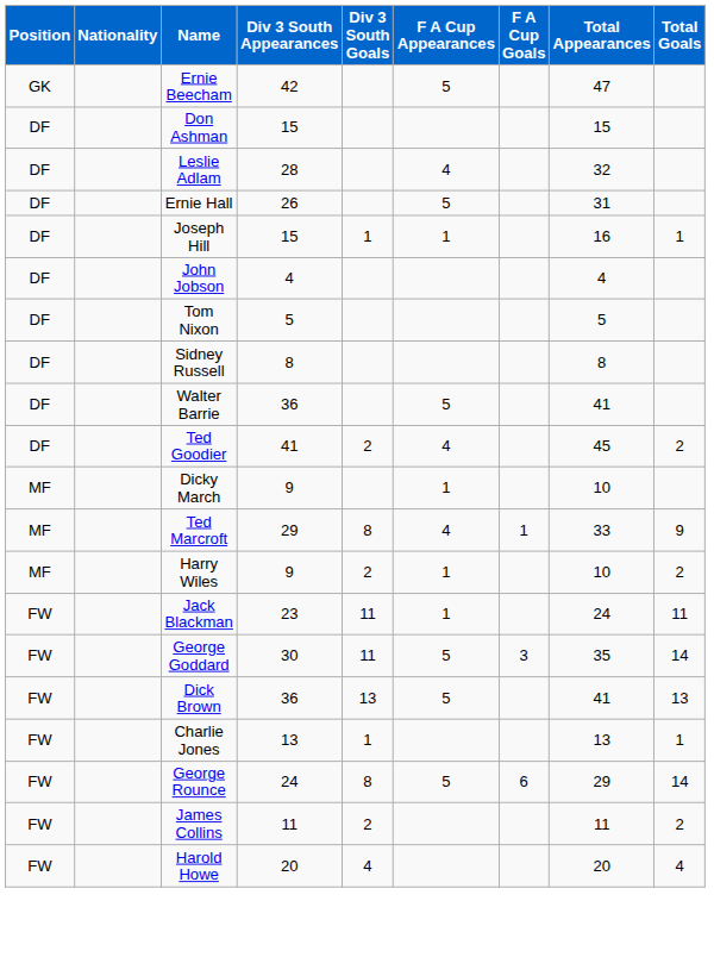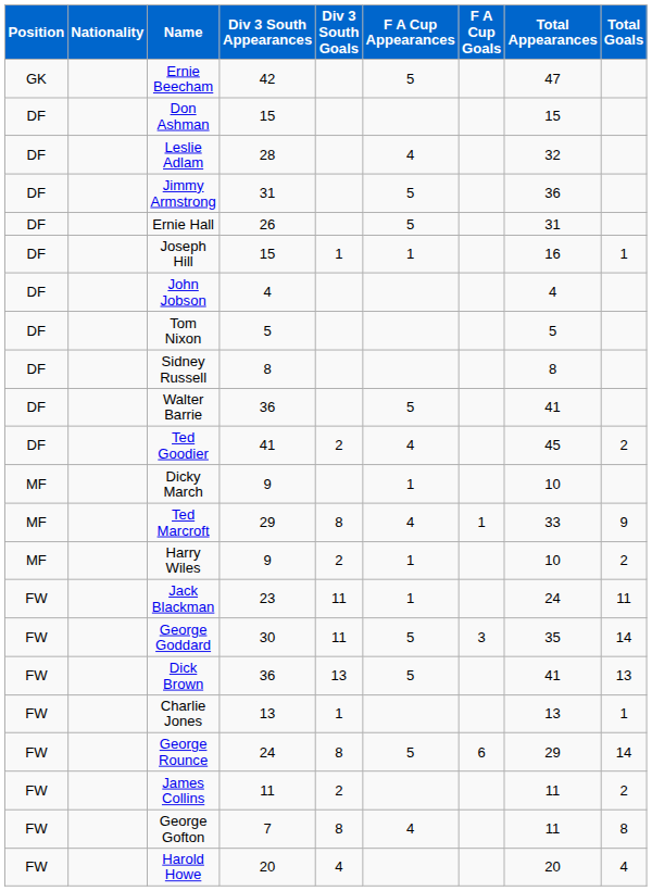+ row: DF | Jimmy Armstrong | 31 | 5 | 36
+ row: FW | George Gofton | 7 | 8 | 4 | 11 | 8
